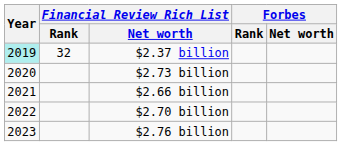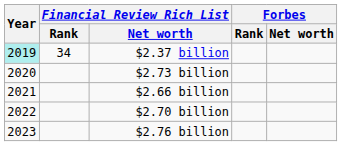$2.37 billion | Financial Review Rich List / Rank: 32 -> 34
